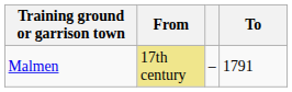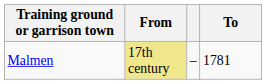Malmen | To: 1791 -> 1781
